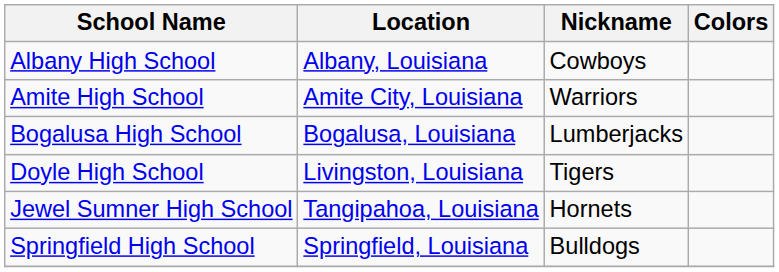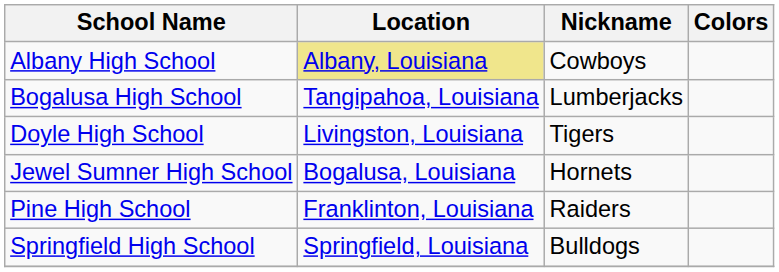Albany High School | Location: no background -> khaki background
- row: Amite High School | Amite City, Louisiana | Warriors
Bogalusa High School | Location: Bogalusa, Louisiana -> Tangipahoa, Louisiana
Jewel Sumner High School | Location: Tangipahoa, Louisiana -> Bogalusa, Louisiana
+ row: Pine High School | Franklinton, Louisiana | Raiders
